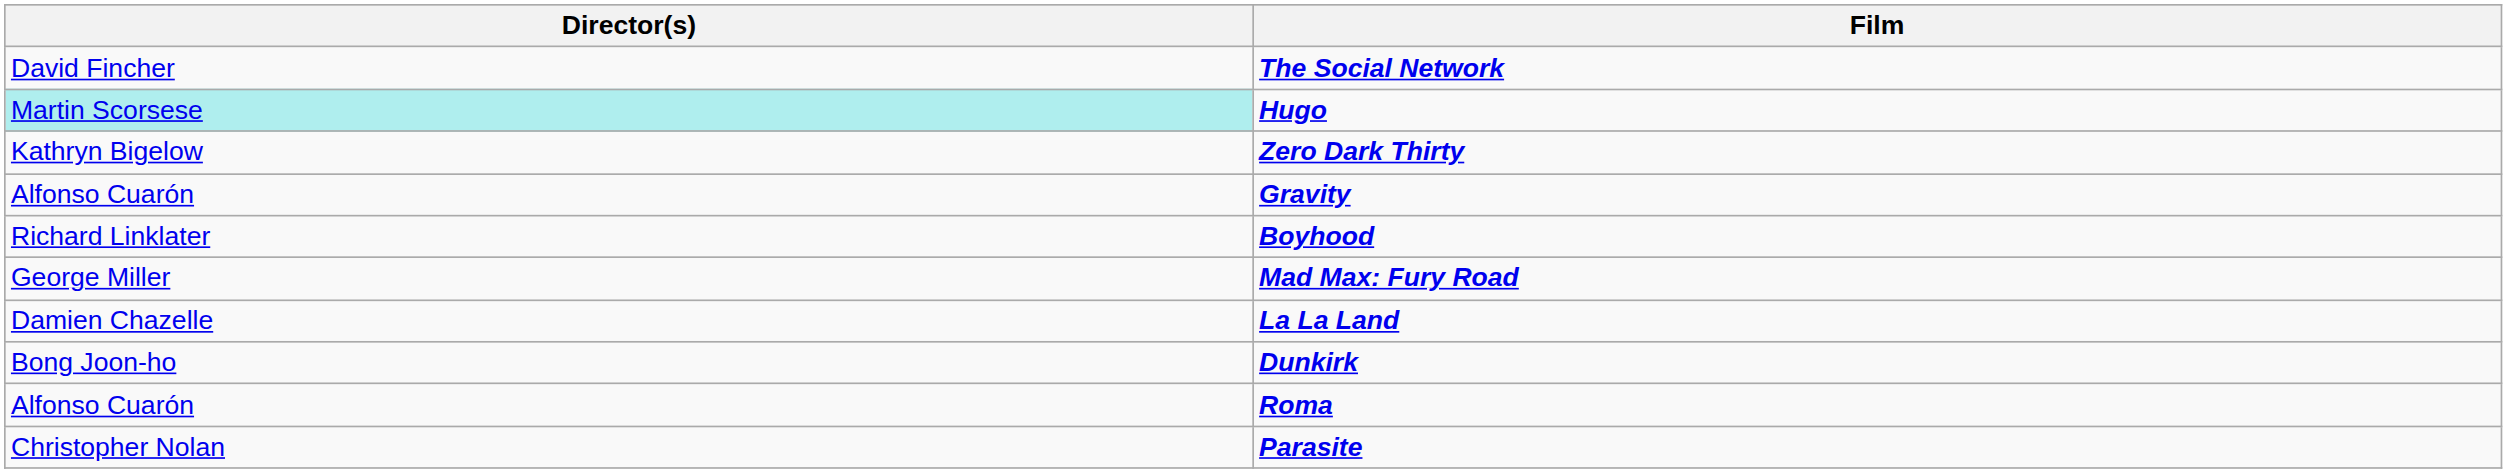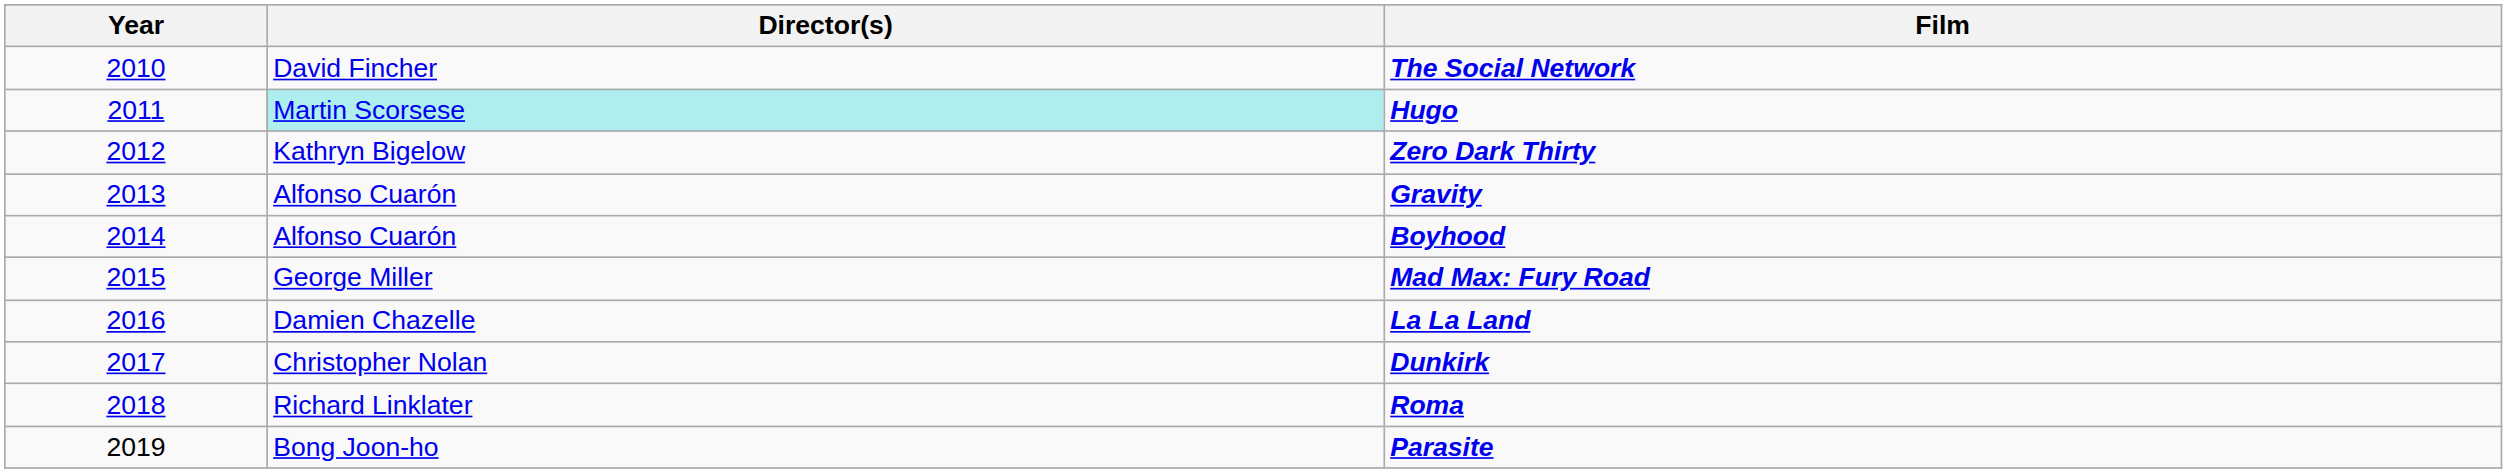+ column: Year | 2010 | 2011 | 2012 | 2013 | 2014 | 2015 | 2016 | 2017 | 2018 | 2019
Boyhood | Director(s): Richard Linklater -> Alfonso Cuarón
Dunkirk | Director(s): Bong Joon-ho -> Christopher Nolan
Roma | Director(s): Alfonso Cuarón -> Richard Linklater
Parasite | Director(s): Christopher Nolan -> Bong Joon-ho
